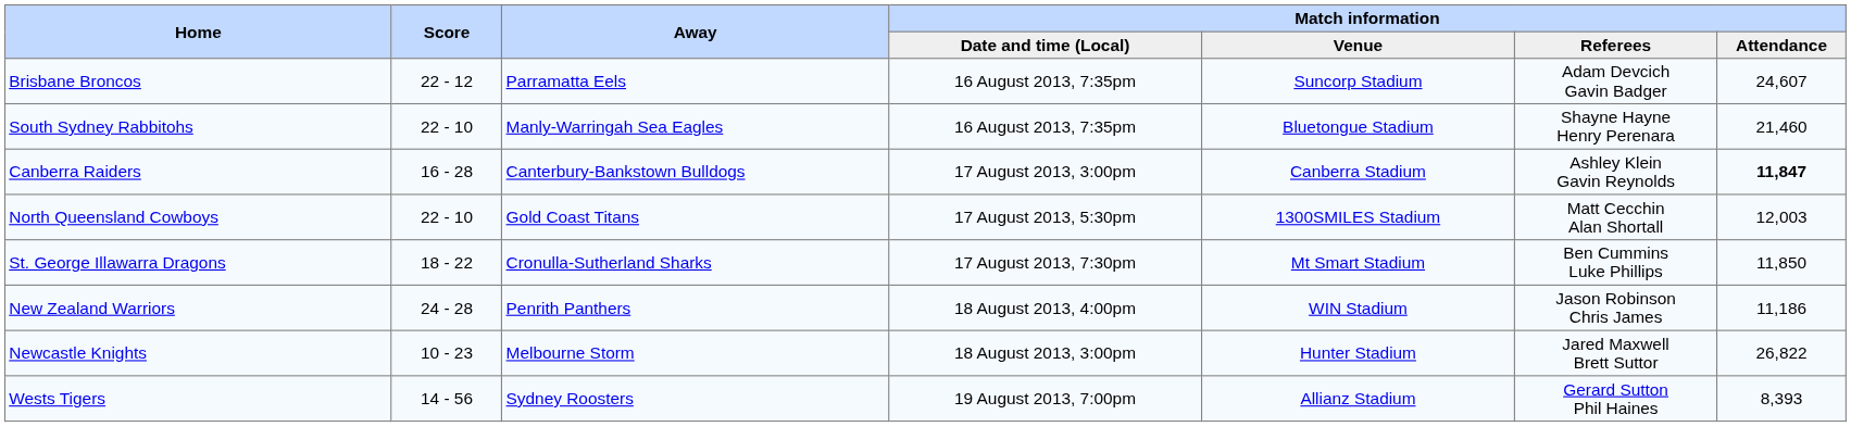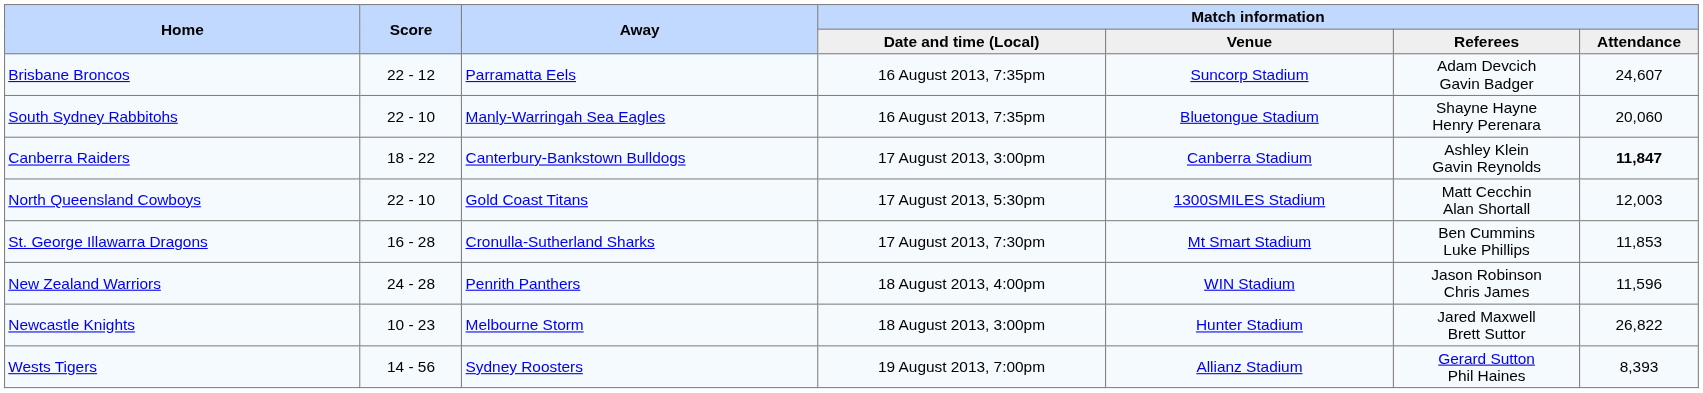South Sydney Rabbitohs | Match information / Attendance: 21,460 -> 20,060
Canberra Raiders | Score: 16 - 28 -> 18 - 22
St. George Illawarra Dragons | Score: 18 - 22 -> 16 - 28
St. George Illawarra Dragons | Match information / Attendance: 11,850 -> 11,853
New Zealand Warriors | Match information / Attendance: 11,186 -> 11,596
